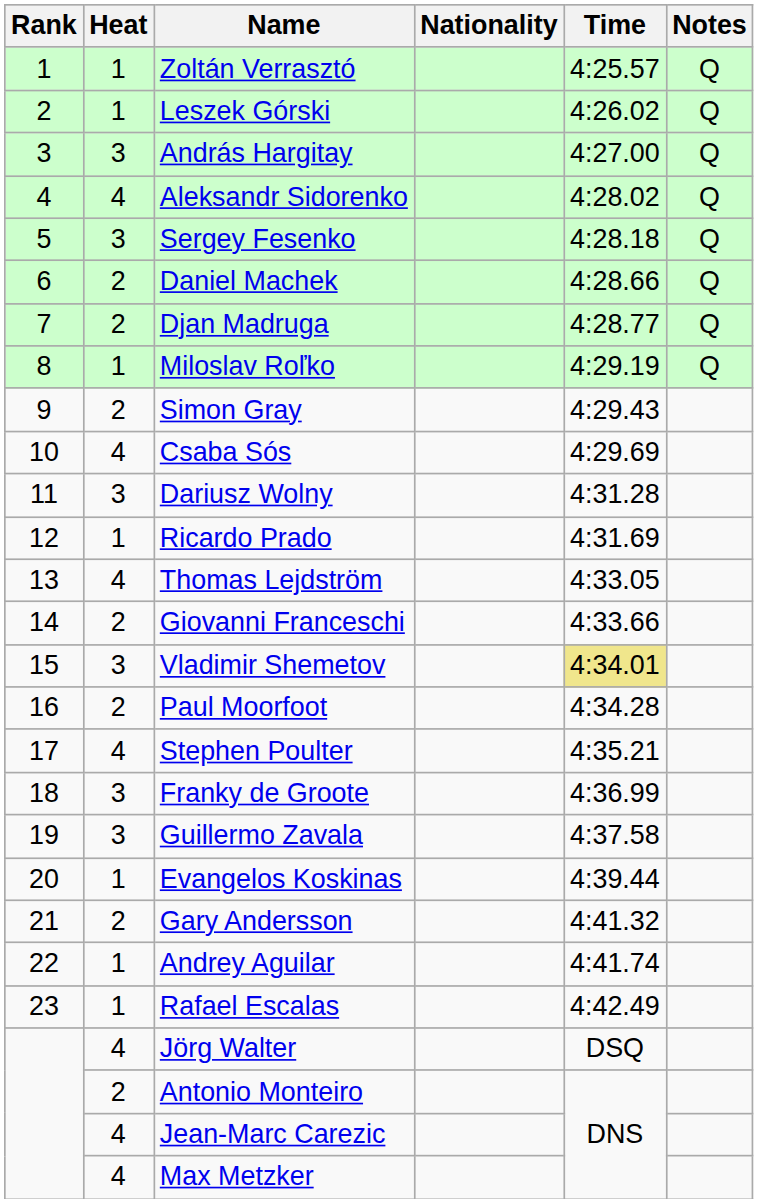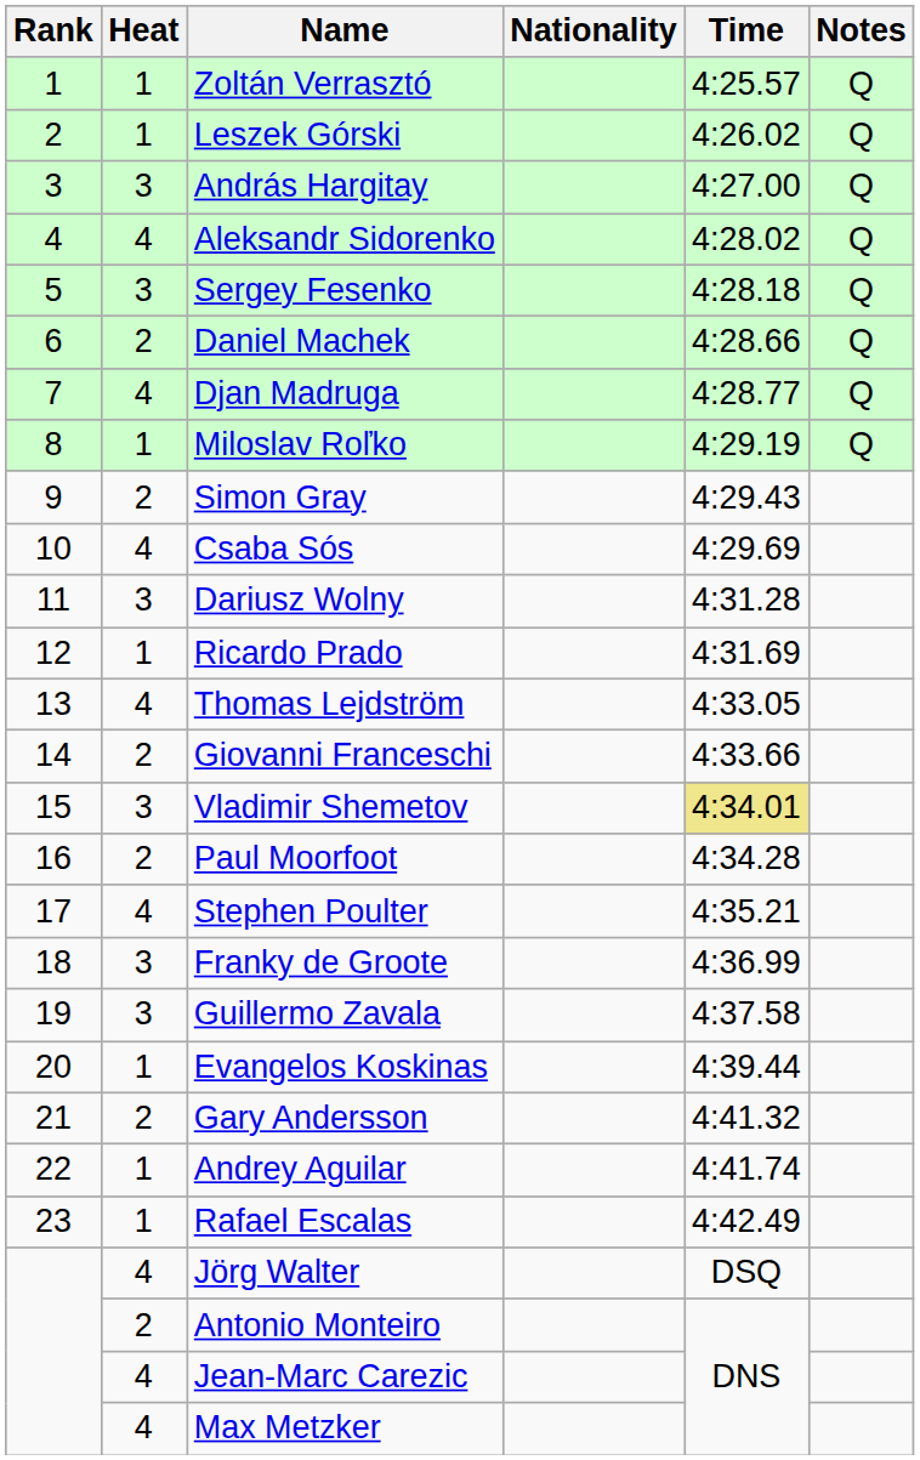Djan Madruga | Heat: 2 -> 4
